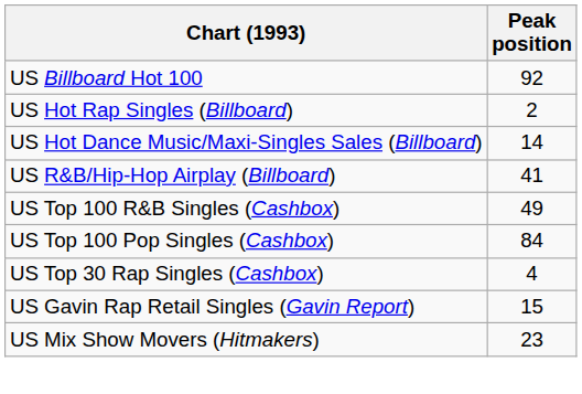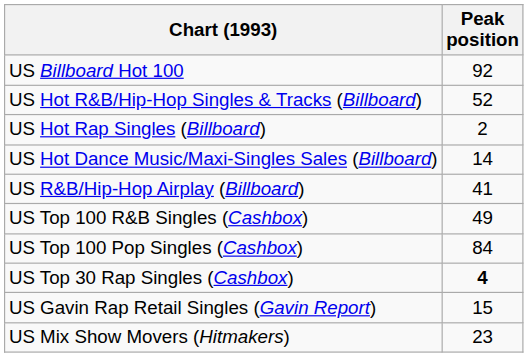+ row: US Hot R&B/Hip-Hop Singles & Tracks (Billboard) | 52
US Top 30 Rap Singles (Cashbox) | Peak position: normal -> bold
